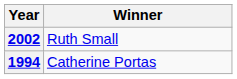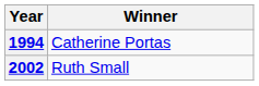rows swapped: 1994 <-> 2002
